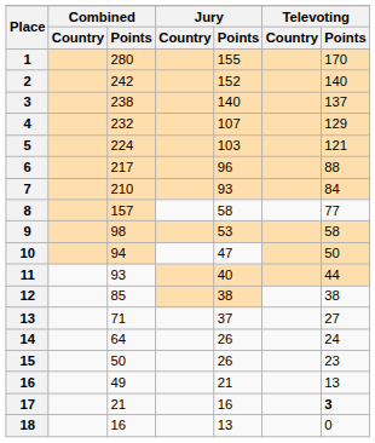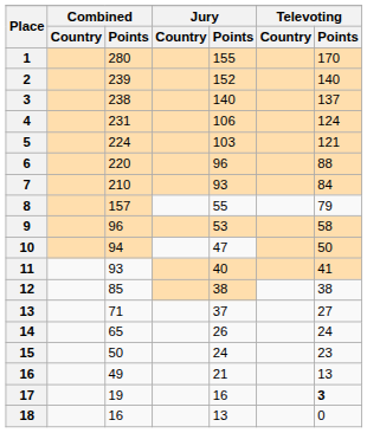2 | Combined / Points: 242 -> 239
4 | Combined / Points: 232 -> 231
4 | Jury / Points: 107 -> 106
4 | Televoting / Points: 129 -> 124
6 | Combined / Points: 217 -> 220
8 | Jury / Points: 58 -> 55
8 | Televoting / Points: 77 -> 79
9 | Combined / Points: 98 -> 96
11 | Televoting / Points: 44 -> 41
14 | Combined / Points: 64 -> 65
15 | Jury / Points: 26 -> 24
17 | Combined / Points: 21 -> 19
